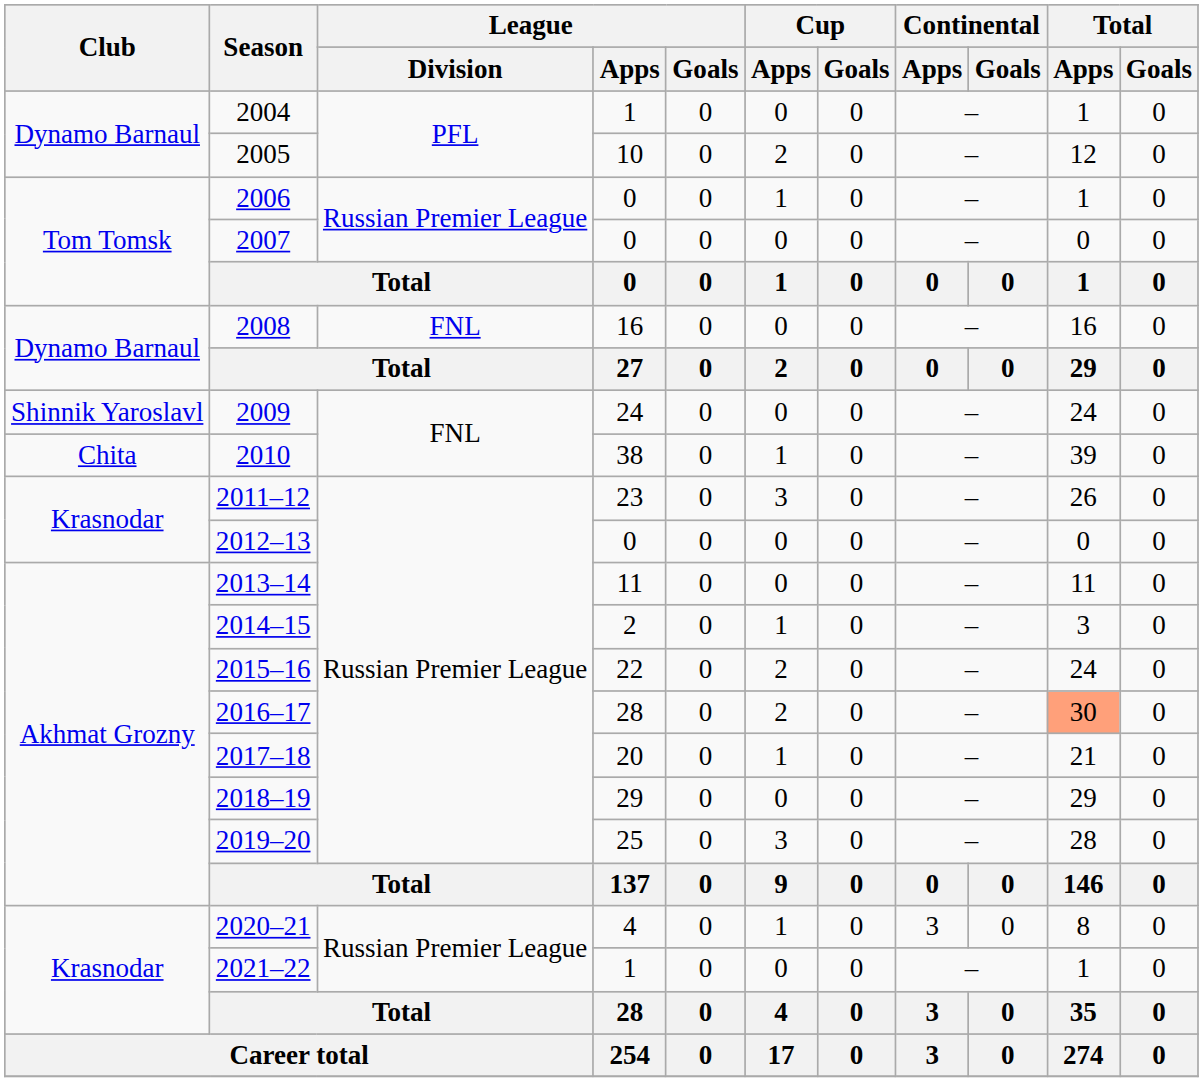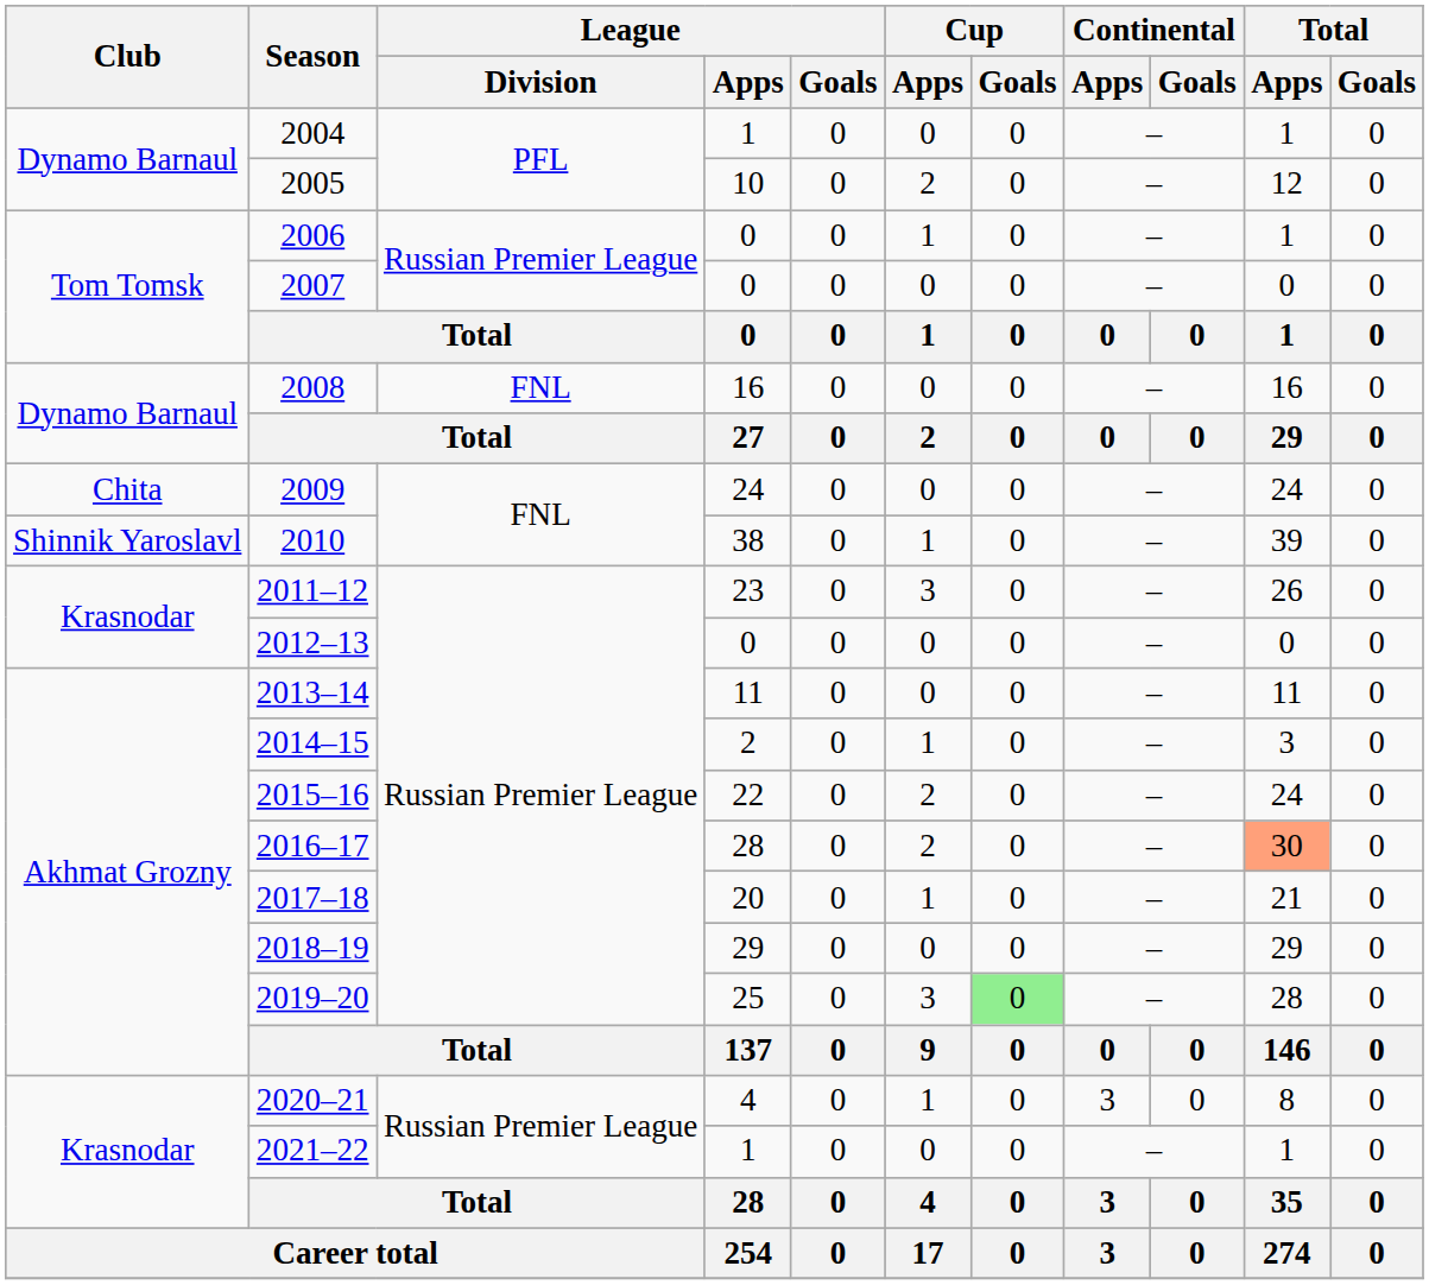2009 | Club: Shinnik Yaroslavl -> Chita
2010 | Club: Chita -> Shinnik Yaroslavl
2019–20 | Cup / Goals: no background -> lightgreen background
